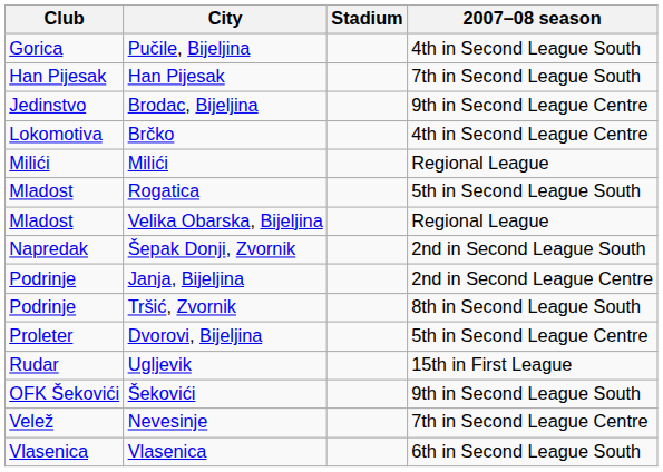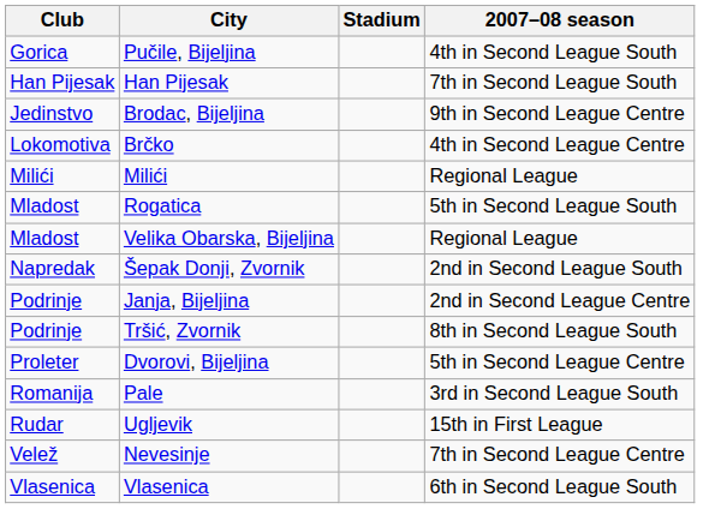+ row: Romanija | Pale | 3rd in Second League South
- row: OFK Šekovići | Šekovići | 9th in Second League South
